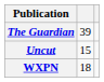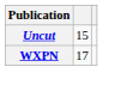- row: The Guardian | 39
WXPN | column 2: 18 -> 17
